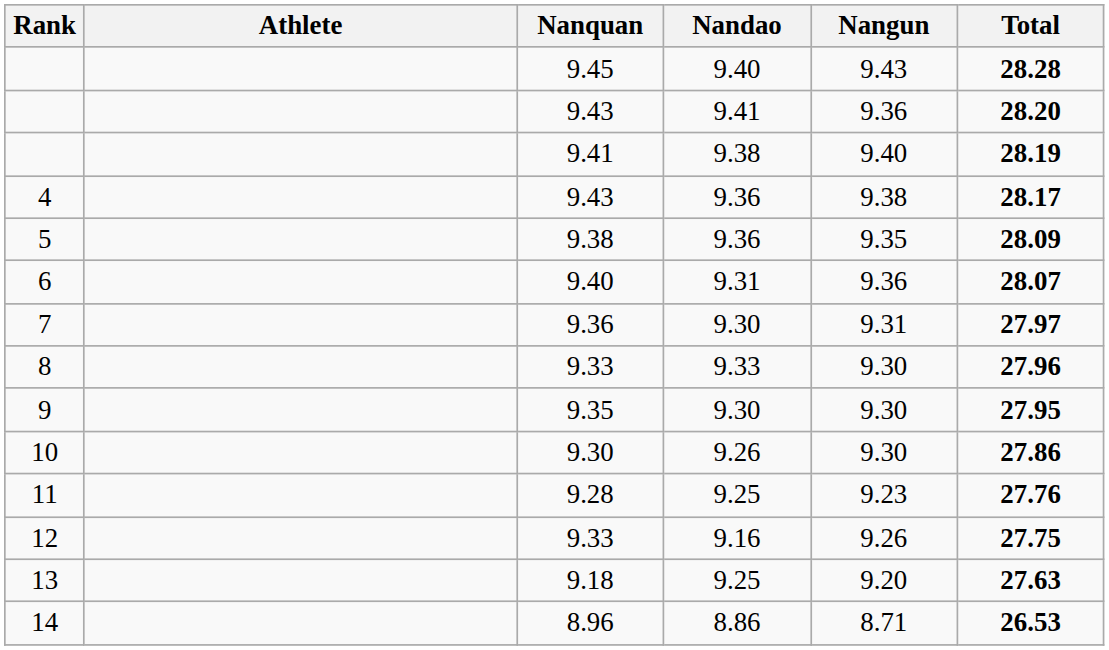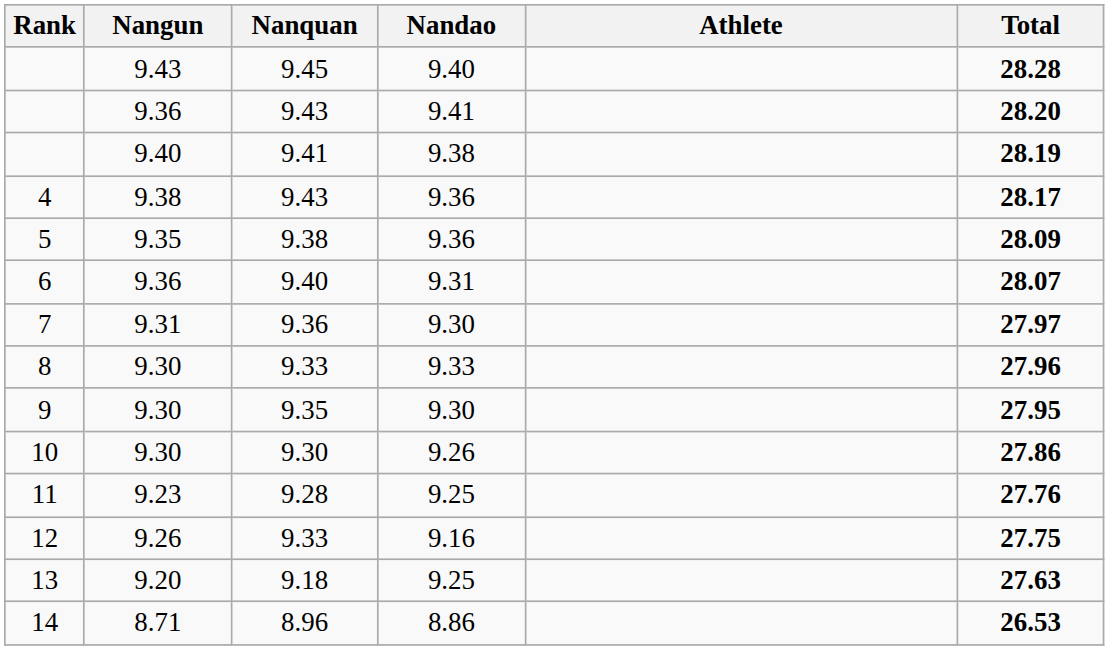columns swapped: Athlete <-> Nangun
